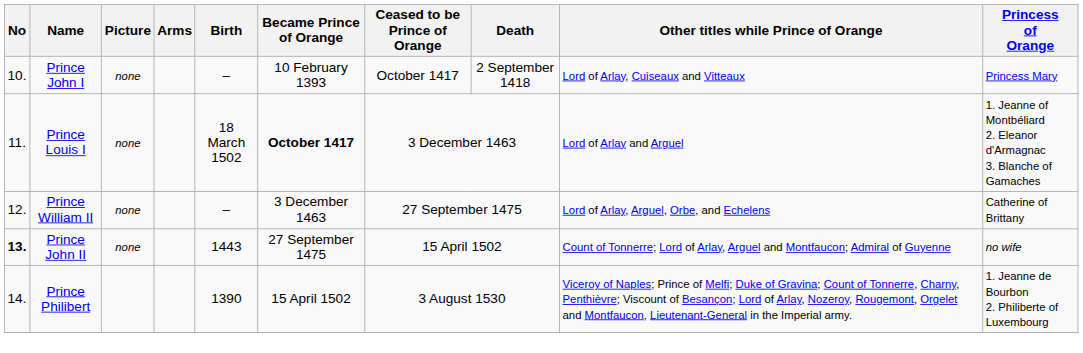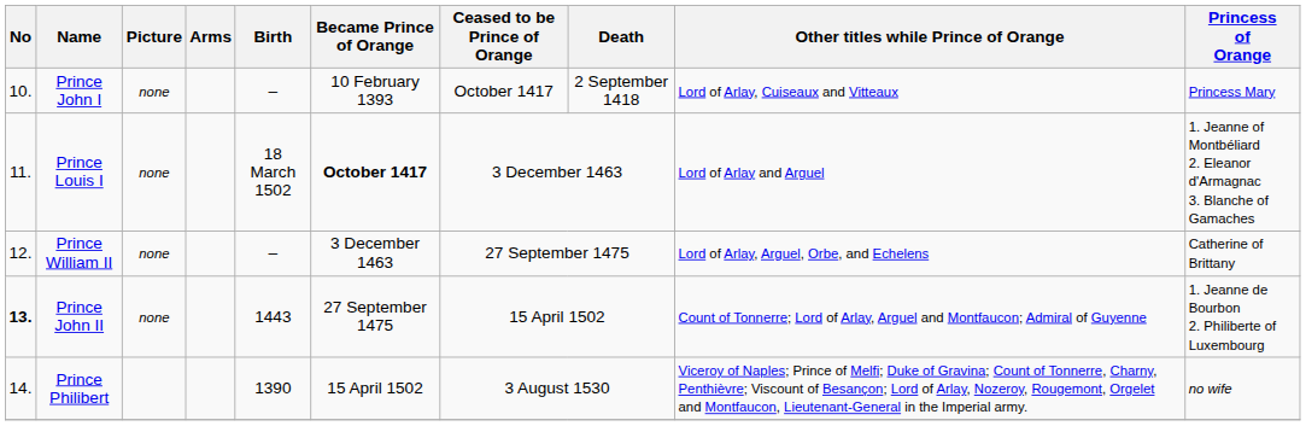Prince John II | Princess of Orange: no wife -> 1. Jeanne de Bourbon 2. Philiberte of Luxembourg
Prince Philibert | Princess of Orange: 1. Jeanne de Bourbon 2. Philiberte of Luxembourg -> no wife
